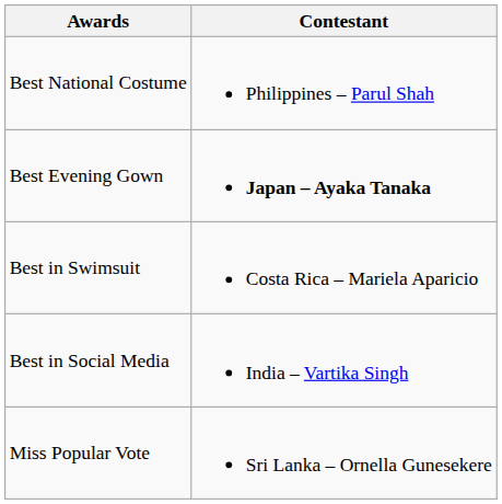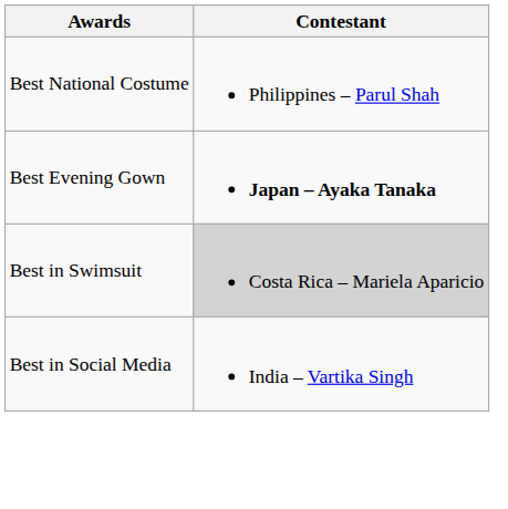Best in Swimsuit | Contestant: no background -> lightgrey background
- row: Miss Popular Vote | Sri Lanka – Ornella Gunesekere
